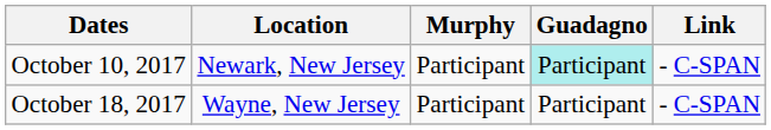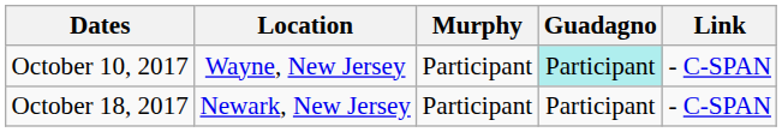October 10, 2017 | Location: Newark, New Jersey -> Wayne, New Jersey
October 18, 2017 | Location: Wayne, New Jersey -> Newark, New Jersey
